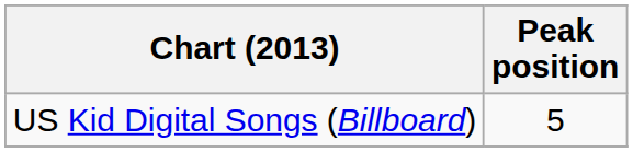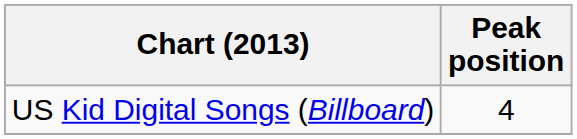US Kid Digital Songs (Billboard) | Peak position: 5 -> 4
